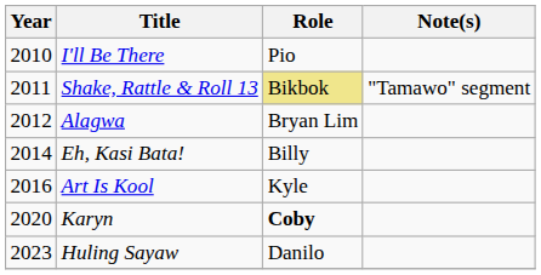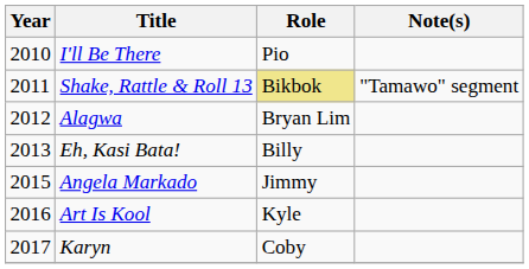Eh, Kasi Bata! | Year: 2014 -> 2013
+ row: 2015 | Angela Markado | Jimmy
Karyn | Year: 2020 -> 2017
Karyn | Role: bold -> normal
- row: 2023 | Huling Sayaw | Danilo
